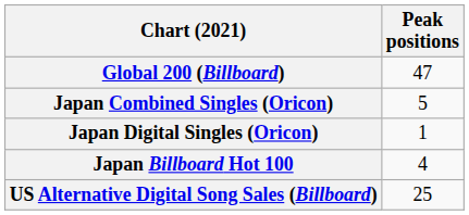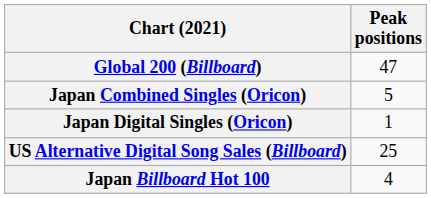rows swapped: Japan Billboard Hot 100 <-> US Alternative Digital Song Sales (Billboard)
